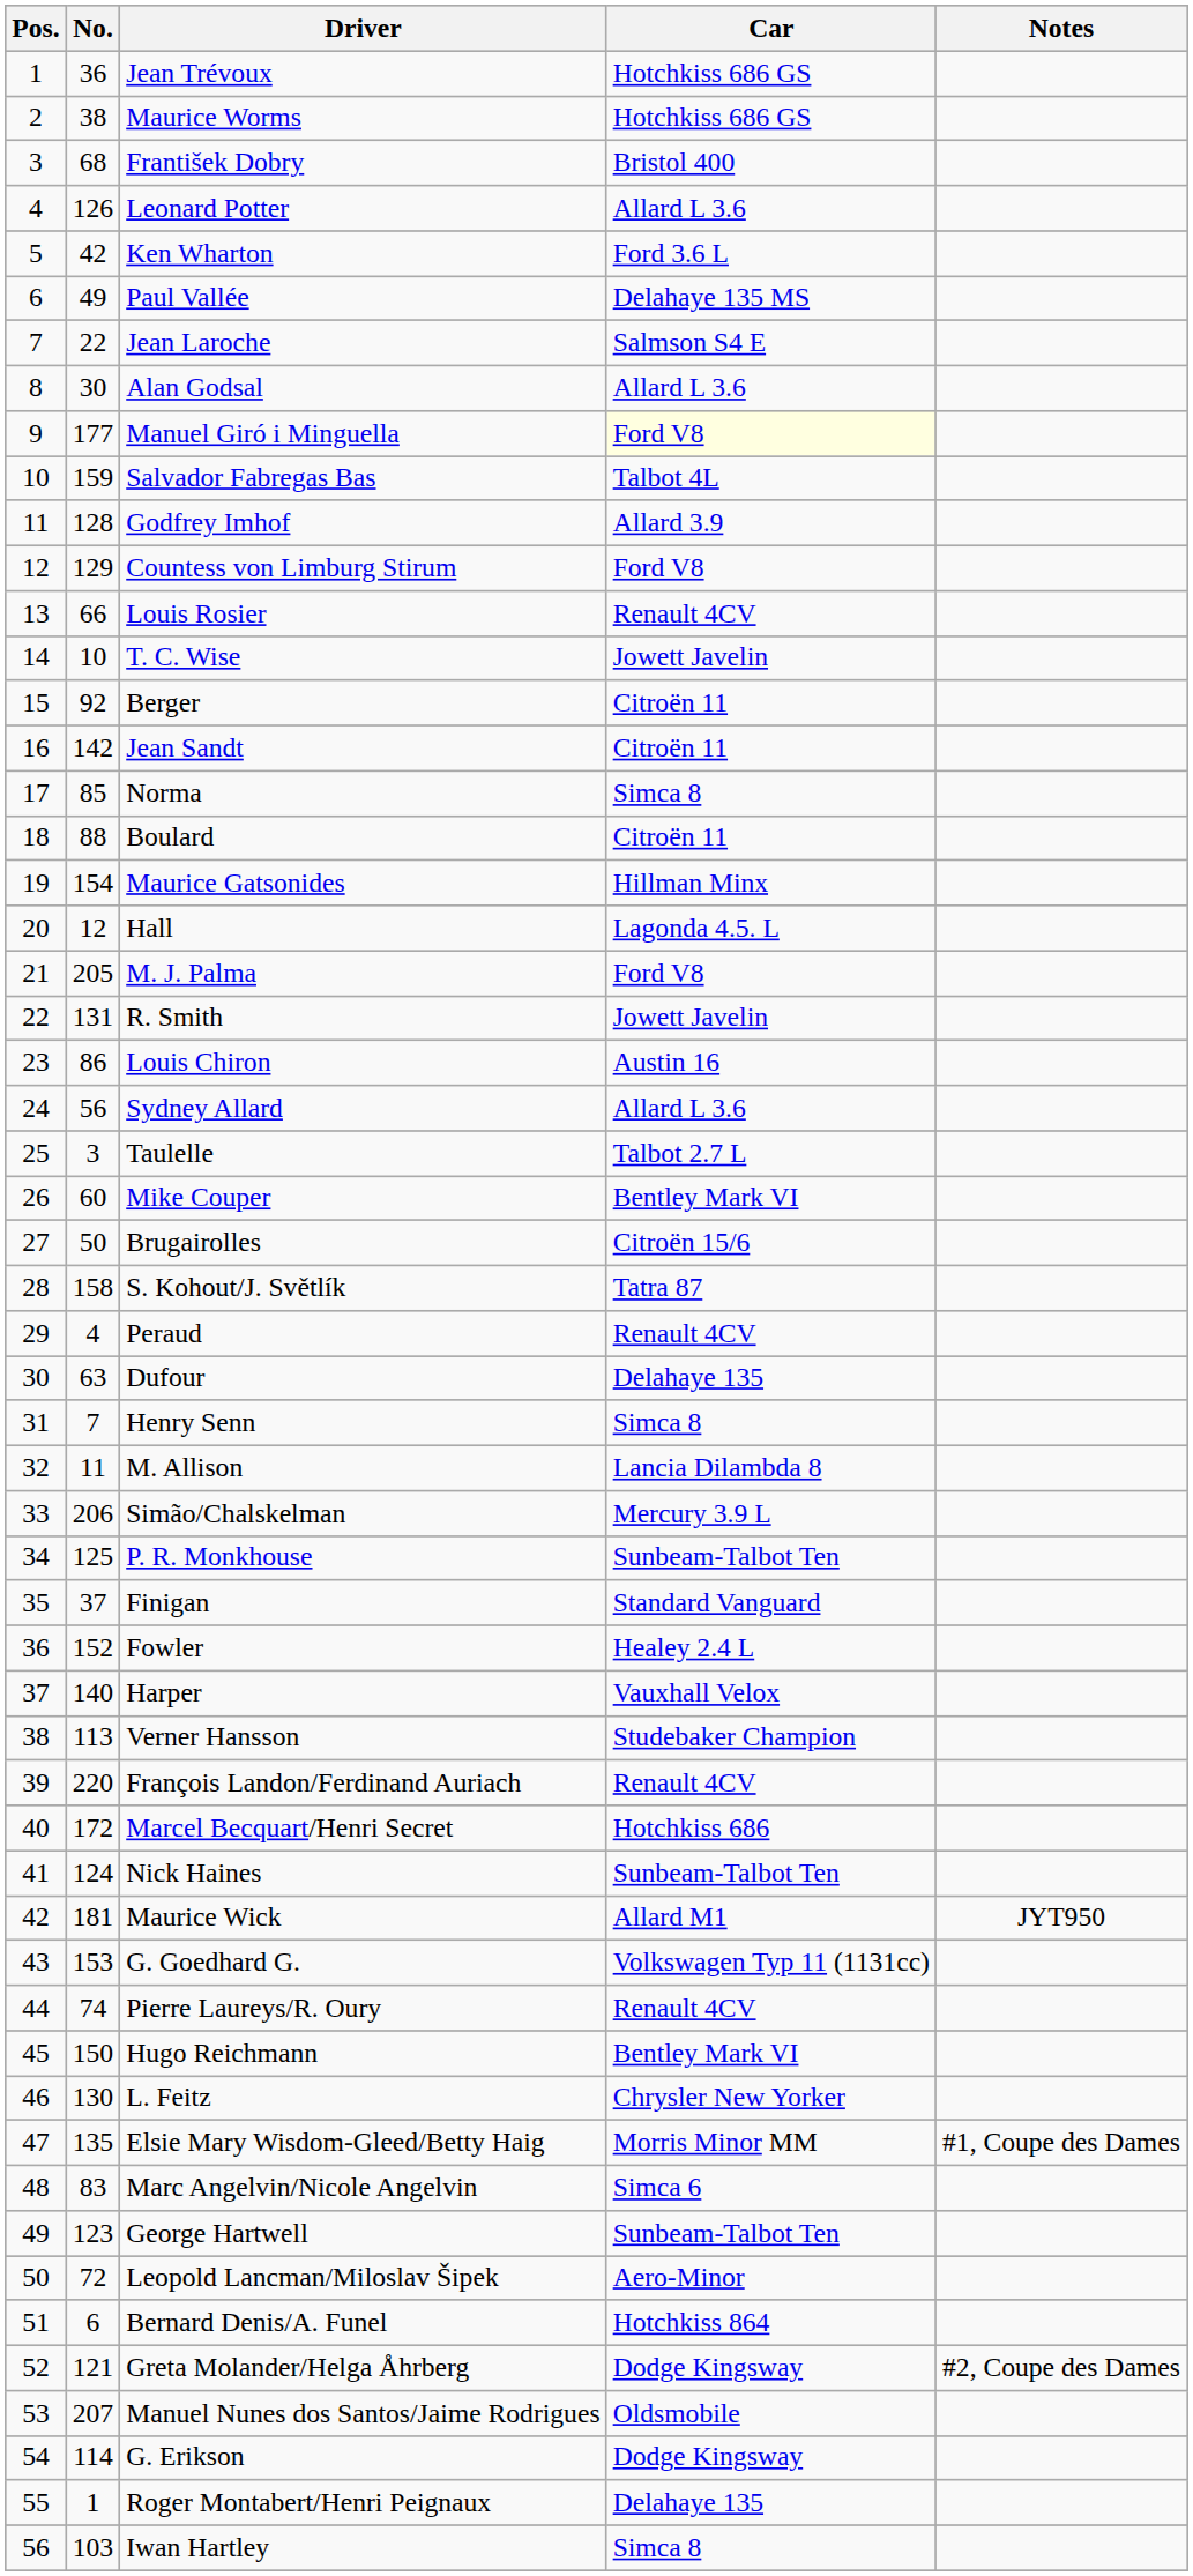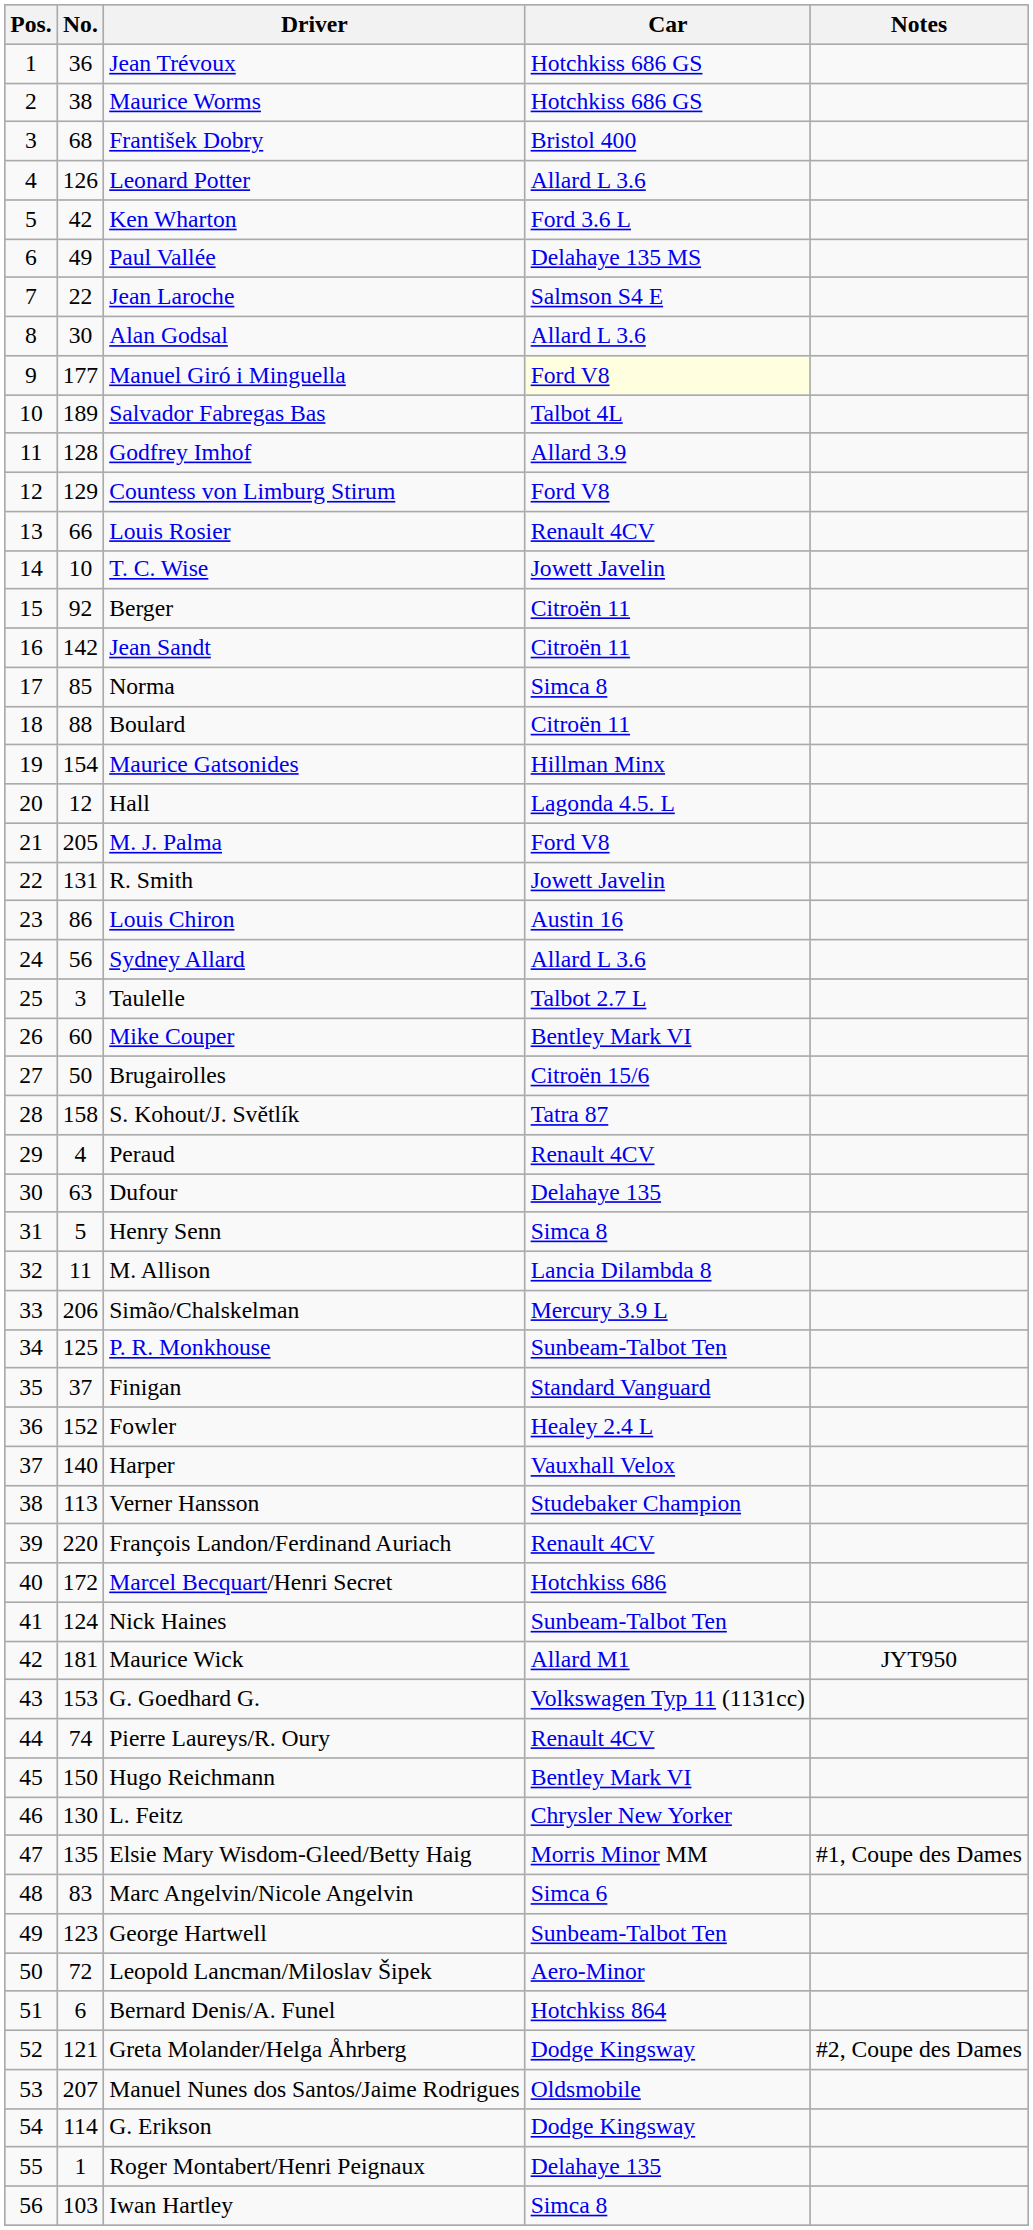Salvador Fabregas Bas | No.: 159 -> 189
Henry Senn | No.: 7 -> 5
